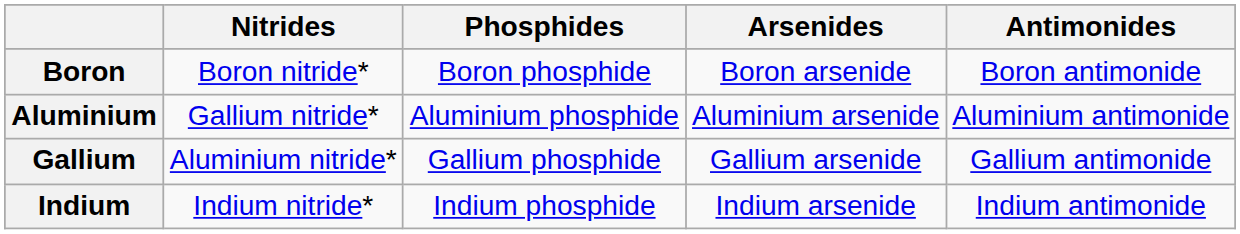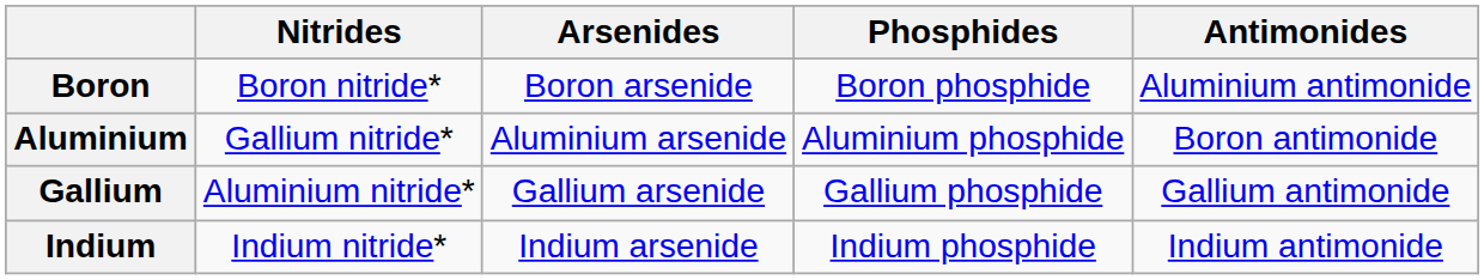columns swapped: Phosphides <-> Arsenides
Boron | Antimonides: Boron antimonide -> Aluminium antimonide
Aluminium | Antimonides: Aluminium antimonide -> Boron antimonide
